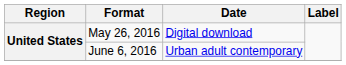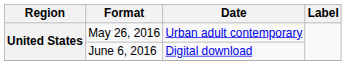May 26, 2016 | Date: Digital download -> Urban adult contemporary
June 6, 2016 | Date: Urban adult contemporary -> Digital download
